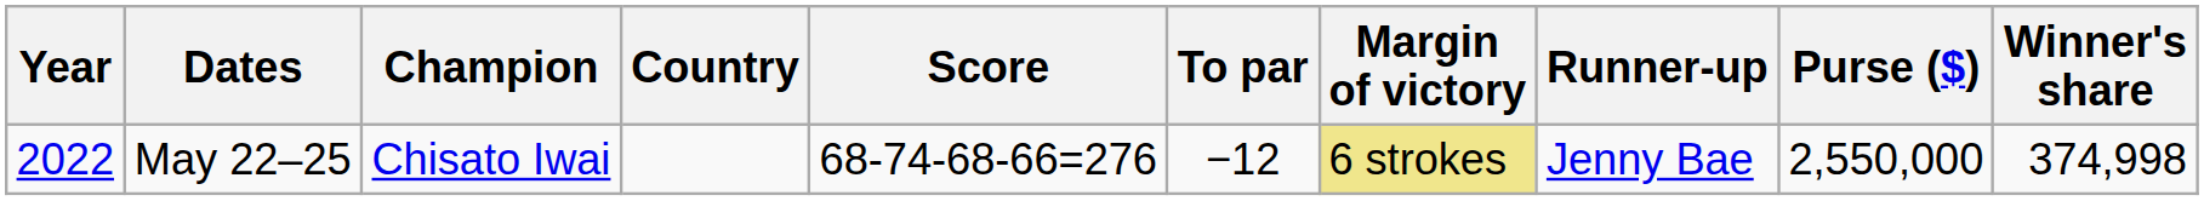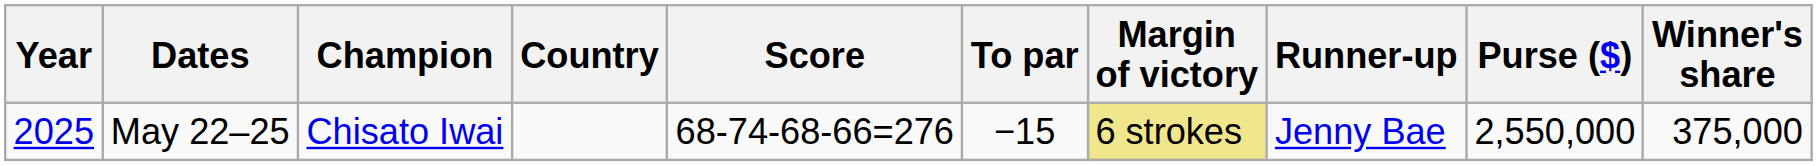May 22–25 | Year: 2022 -> 2025
May 22–25 | To par: −12 -> −15
May 22–25 | Winner's share: 374,998 -> 375,000
